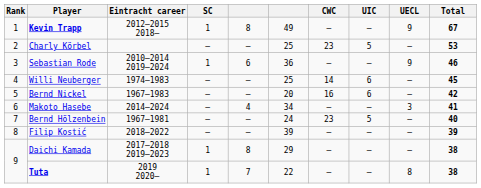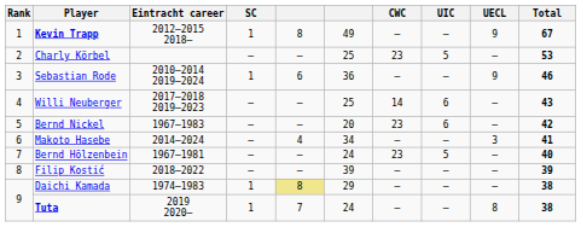Willi Neuberger | Eintracht career: 1974–1983 -> 2017–2018 2019–2023
Willi Neuberger | Total: 45 -> 43
Bernd Nickel | CWC: 16 -> 23
Daichi Kamada | Eintracht career: 2017–2018 2019–2023 -> 1974–1983
Daichi Kamada | column 5: no background -> khaki background
Tuta | column 6: 22 -> 24
